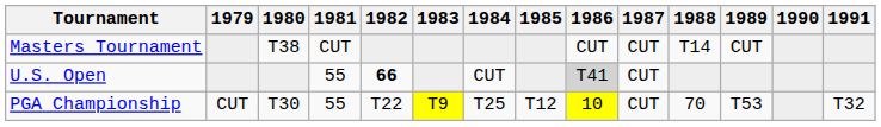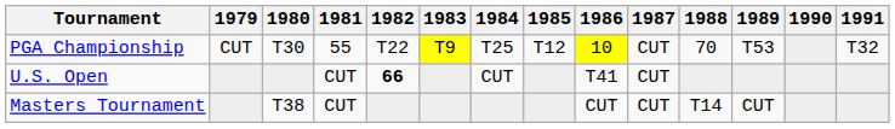rows swapped: Masters Tournament <-> PGA Championship
U.S. Open | 1981: 55 -> CUT
U.S. Open | 1986: lightgrey background -> no background
